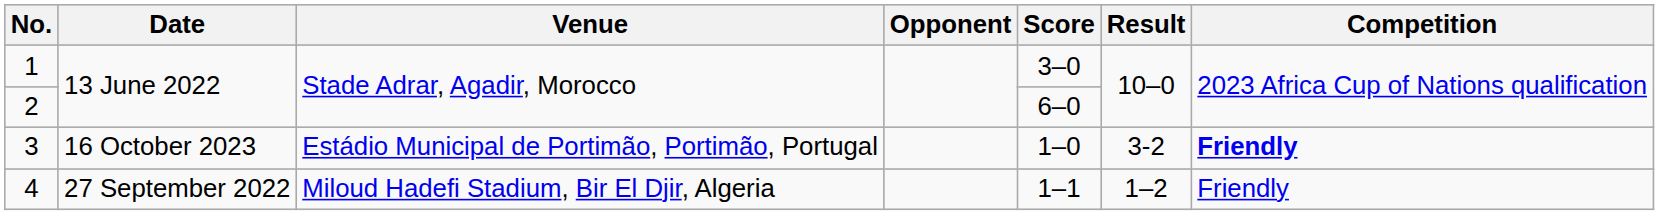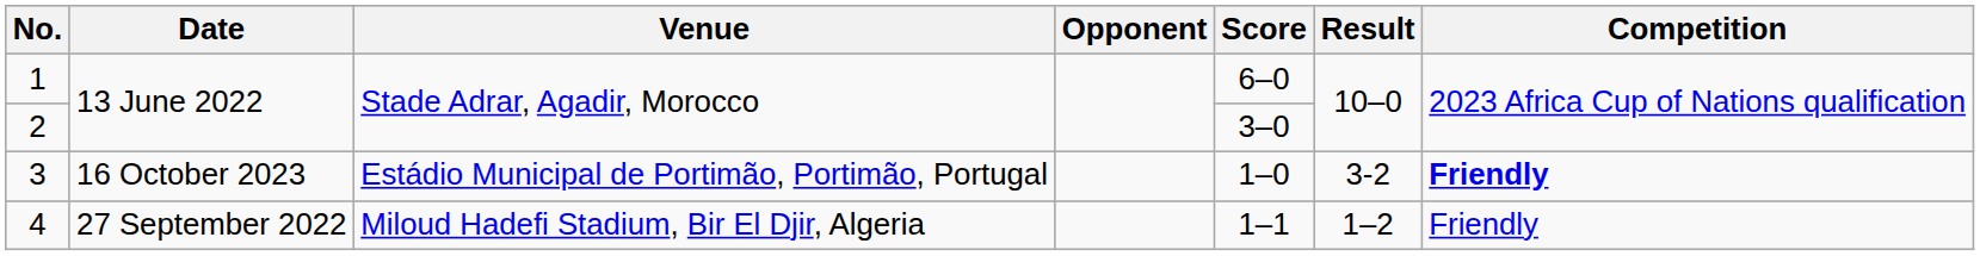1 | Score: 3–0 -> 6–0
2 | Score: 6–0 -> 3–0
